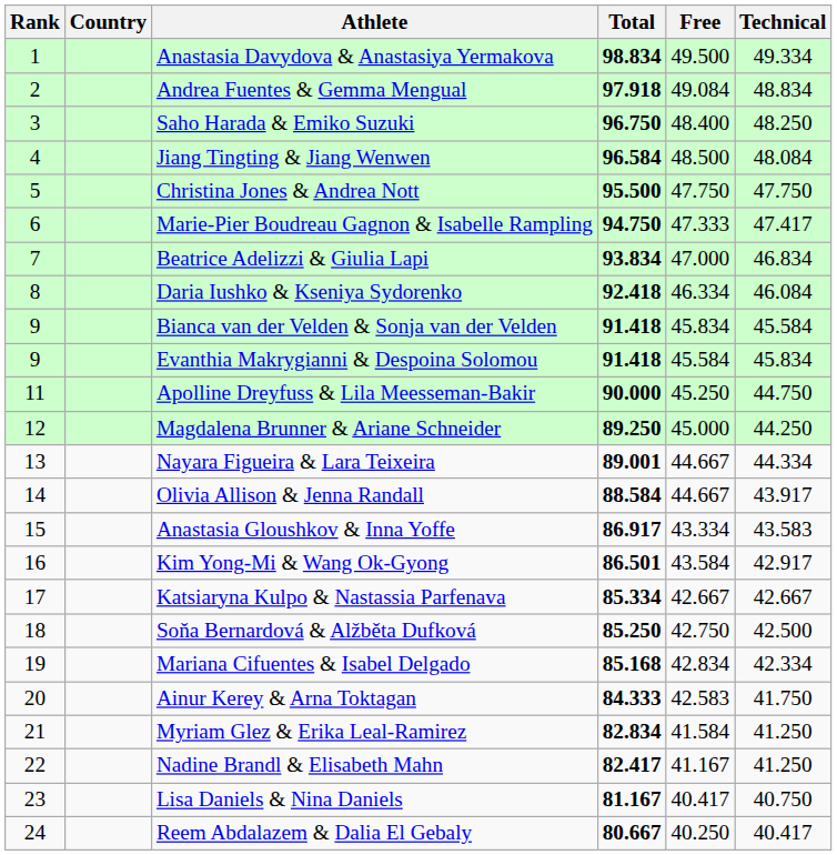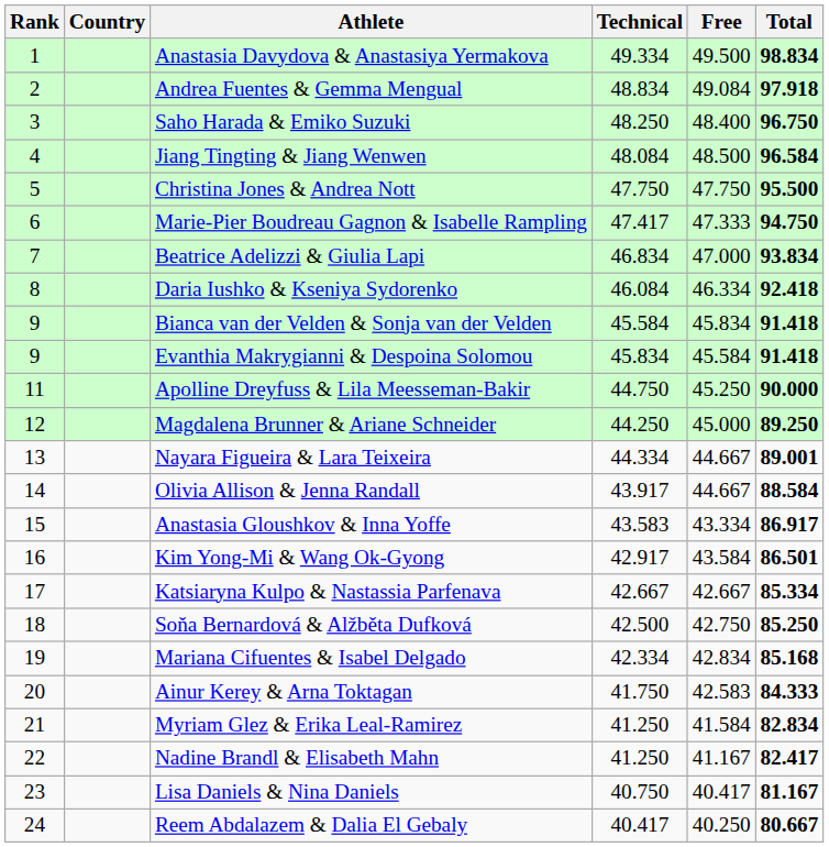columns swapped: Technical <-> Total
